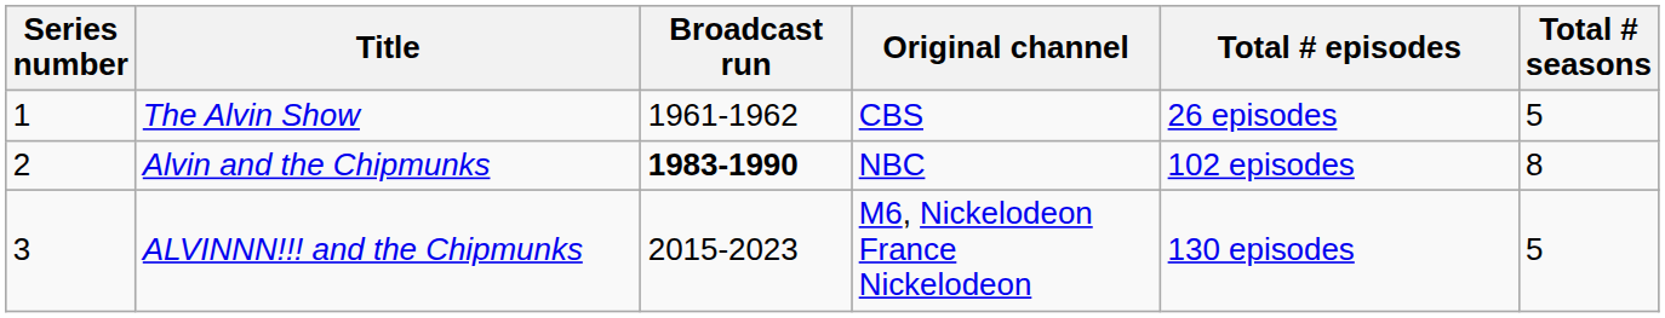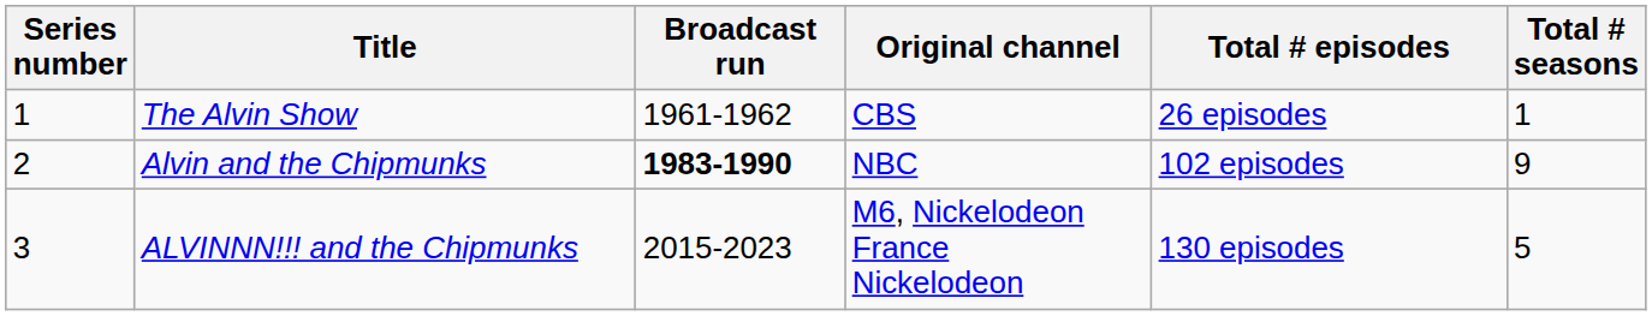The Alvin Show | Total # seasons: 5 -> 1
Alvin and the Chipmunks | Total # seasons: 8 -> 9
